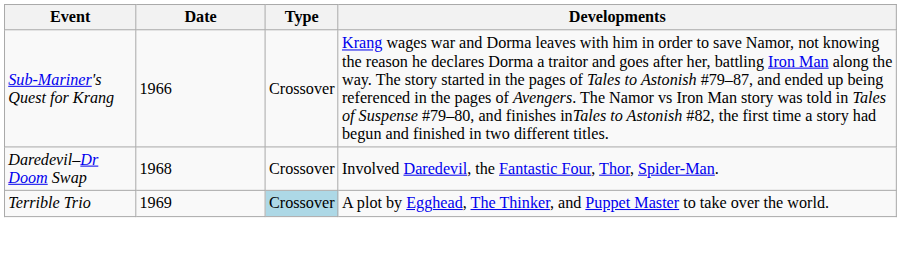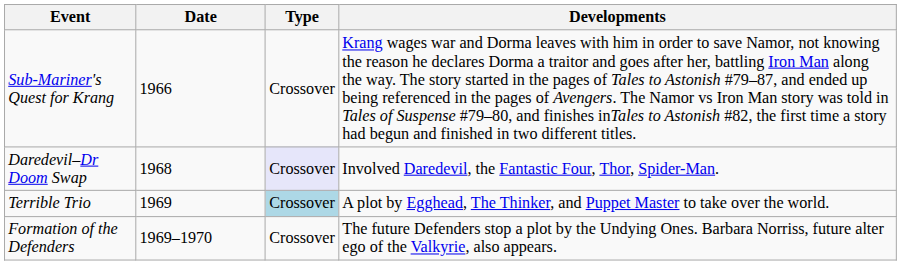Daredevil–Dr Doom Swap | Type: no background -> lavender background
+ row: Formation of the Defenders | 1969–1970 | Crossover | The future Defenders stop a plot by the Undying Ones. Barbara Norriss, future alter ego of the Valkyrie, also appears.
